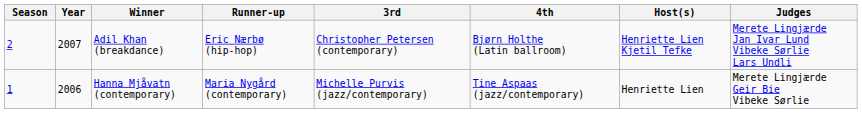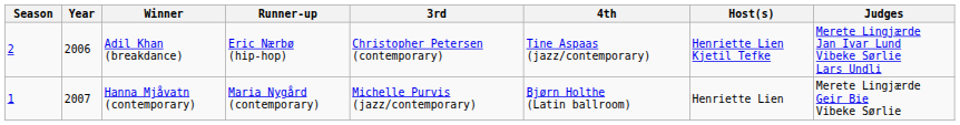Adil Khan (breakdance) | Year: 2007 -> 2006
Adil Khan (breakdance) | 4th: Bjørn Holthe (Latin ballroom) -> Tine Aspaas (jazz/contemporary)
Hanna Mjåvatn (contemporary) | Year: 2006 -> 2007
Hanna Mjåvatn (contemporary) | 4th: Tine Aspaas (jazz/contemporary) -> Bjørn Holthe (Latin ballroom)
